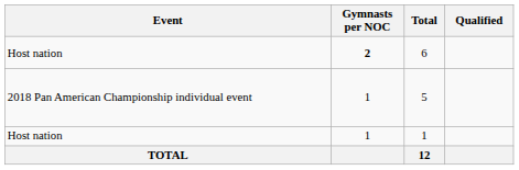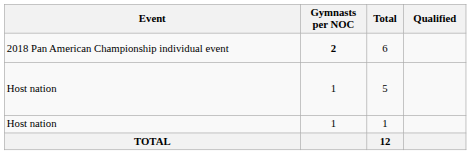6 | Event: Host nation -> 2018 Pan American Championship individual event
5 | Event: 2018 Pan American Championship individual event -> Host nation
